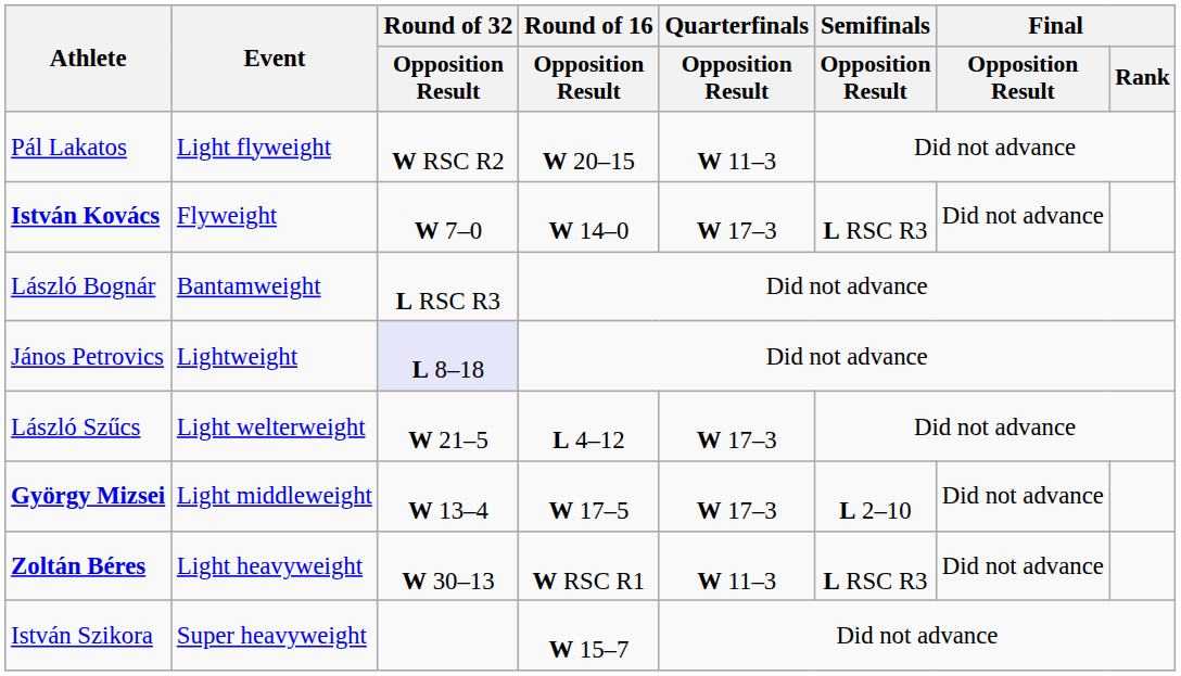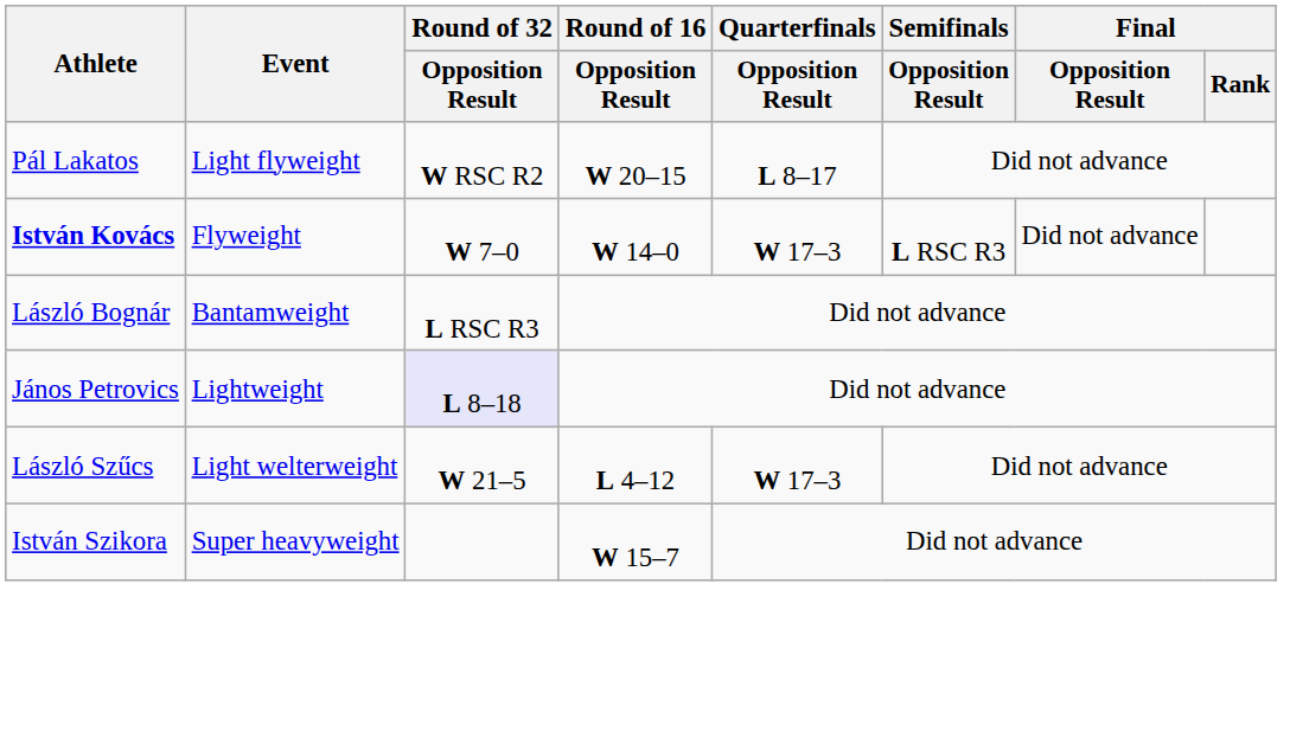Pál Lakatos | Quarterfinals / Opposition Result: W 11–3 -> L 8–17
- row: György Mizsei | Light middleweight | W 13–4 | W 17–5 | W 17–3 | L 2–10 | Did not advance
- row: Zoltán Béres | Light heavyweight | W 30–13 | W RSC R1 | W 11–3 | L RSC R3 | Did not advance
